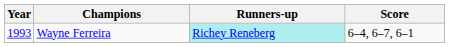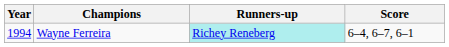Wayne Ferreira | Year: 1993 -> 1994
